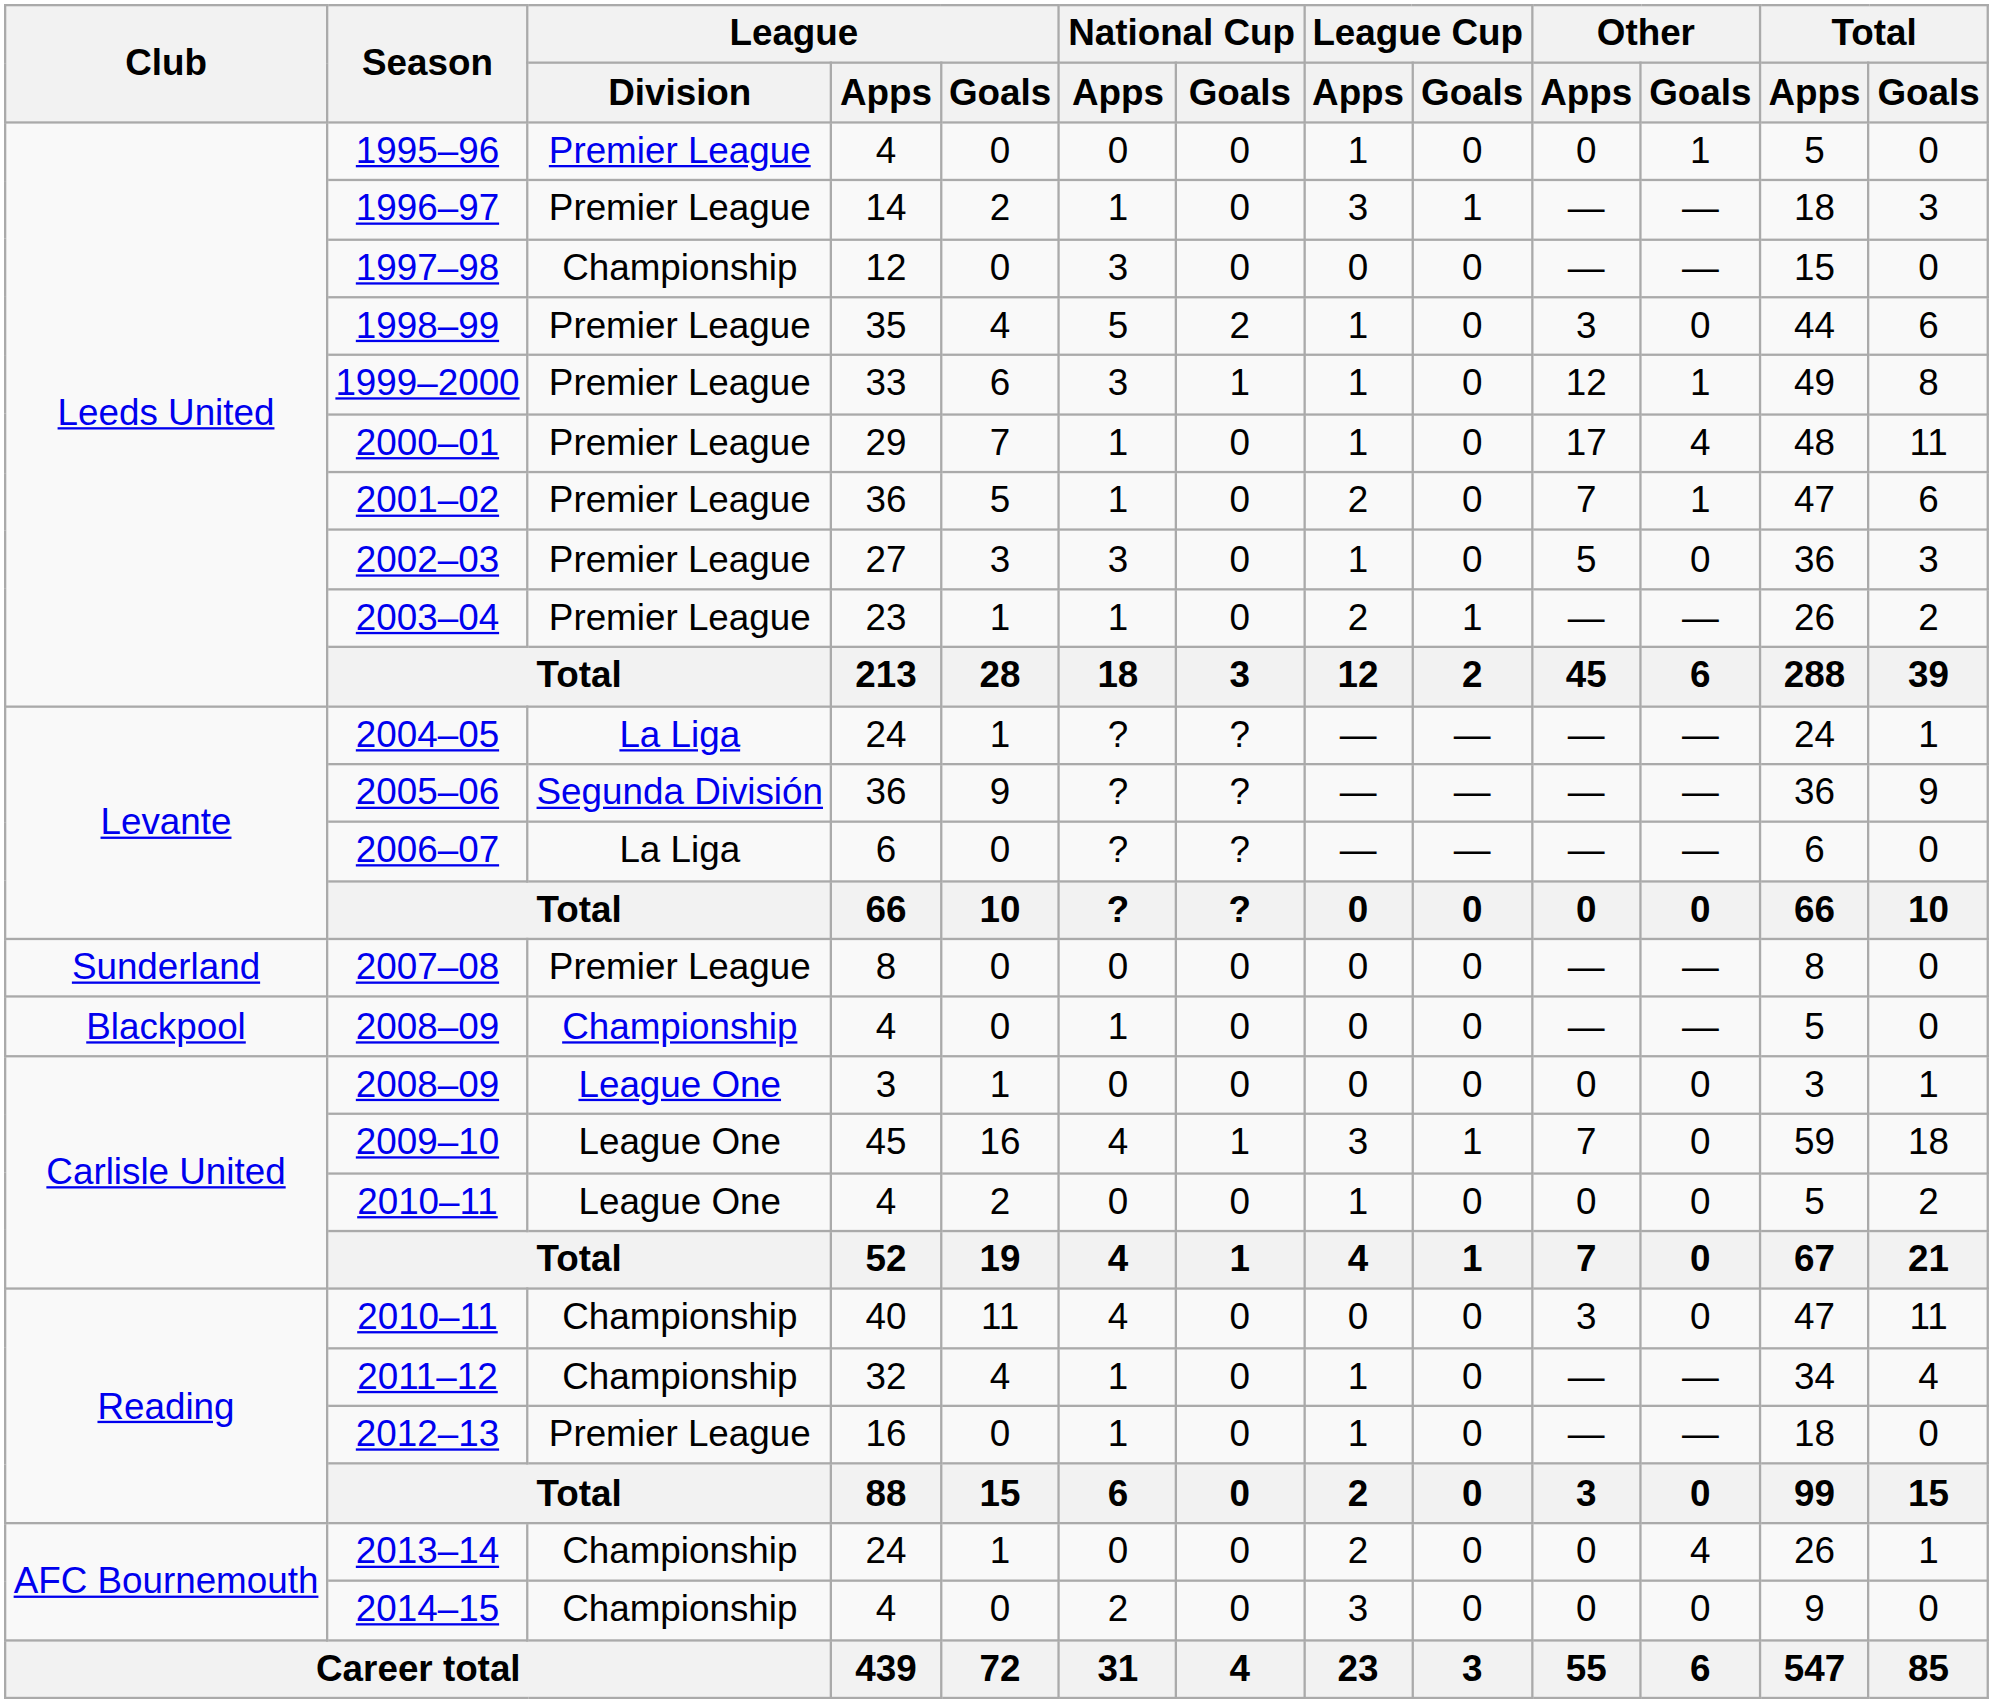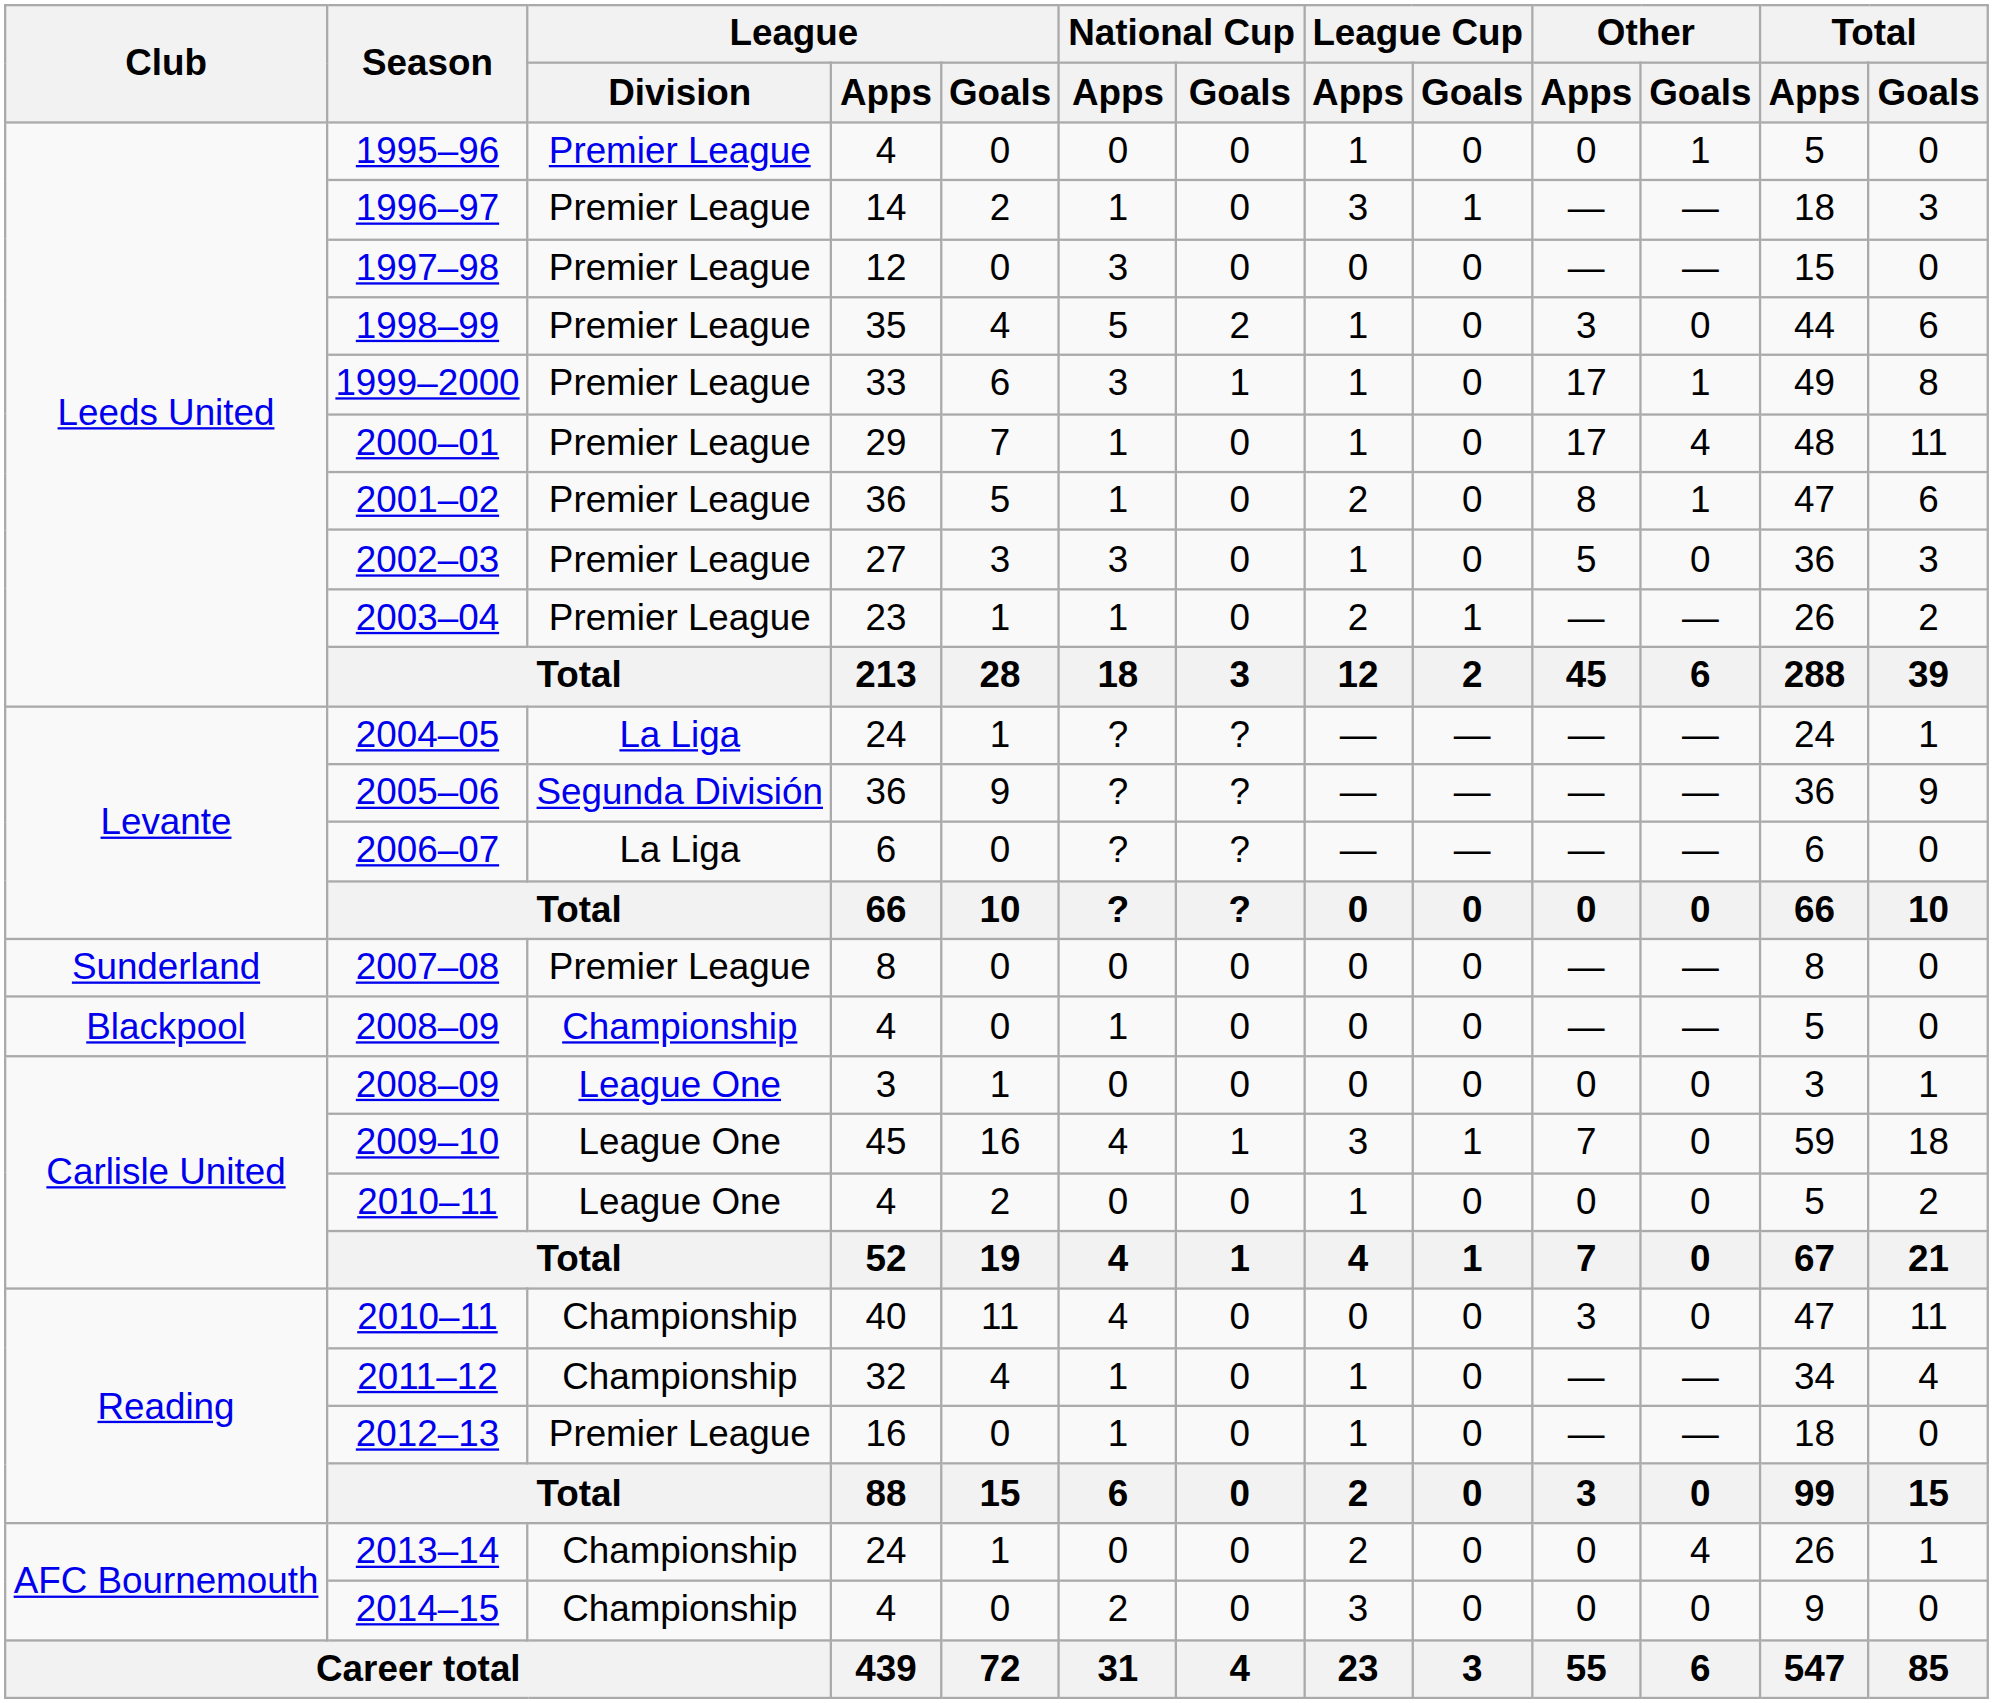1997–98 | League / Division: Championship -> Premier League
1999–2000 | Other / Apps: 12 -> 17
2001–02 | Other / Apps: 7 -> 8
